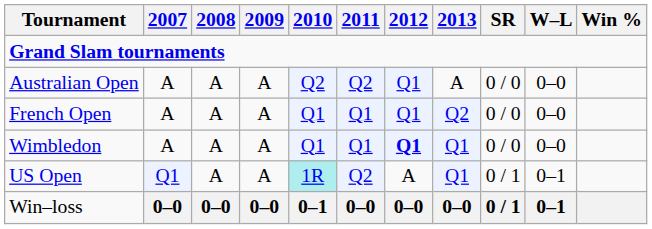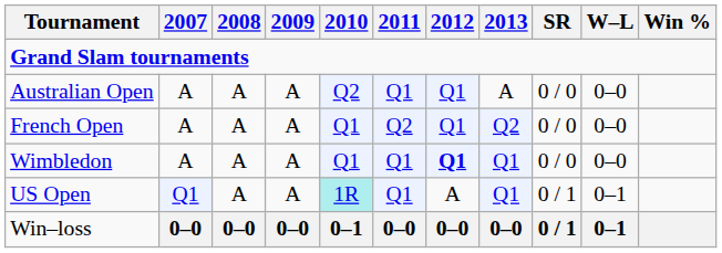Australian Open | 2011: Q2 -> Q1
French Open | 2011: Q1 -> Q2
US Open | 2011: Q2 -> Q1
